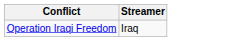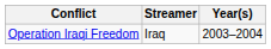+ column: Year(s) | 2003–2004
